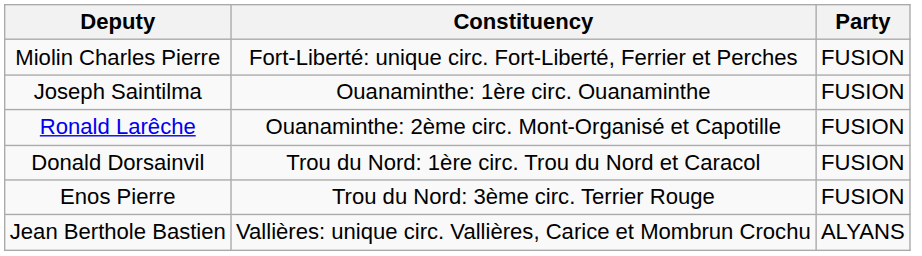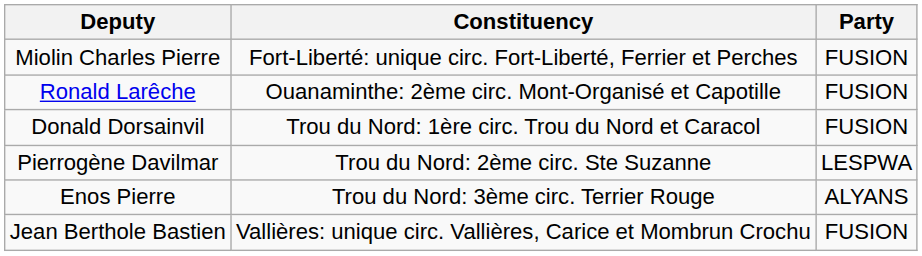- row: Joseph Saintilma | Ouanaminthe: 1ère circ. Ouanaminthe | FUSION
+ row: Pierrogène Davilmar | Trou du Nord: 2ème circ. Ste Suzanne | LESPWA
Enos Pierre | Party: FUSION -> ALYANS
Jean Berthole Bastien | Party: ALYANS -> FUSION
